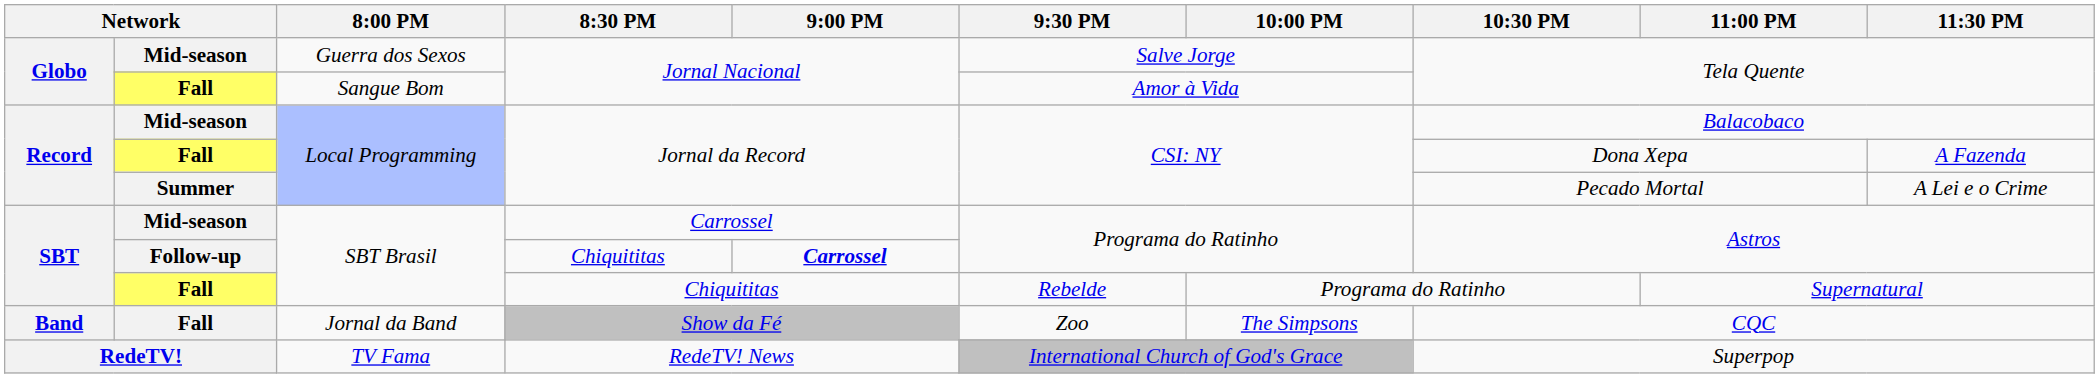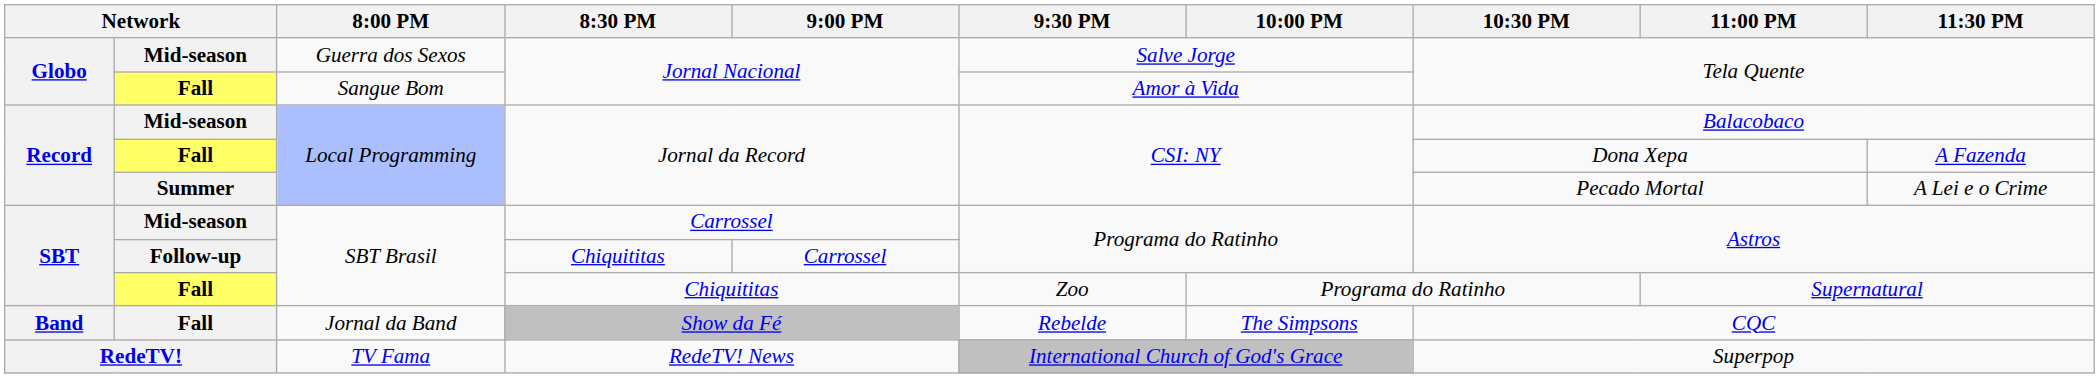Follow-up / SBT Brasil | 9:00 PM: bold -> normal
Fall / SBT Brasil | 9:30 PM: Rebelde -> Zoo
Jornal da Band | 9:30 PM: Zoo -> Rebelde
